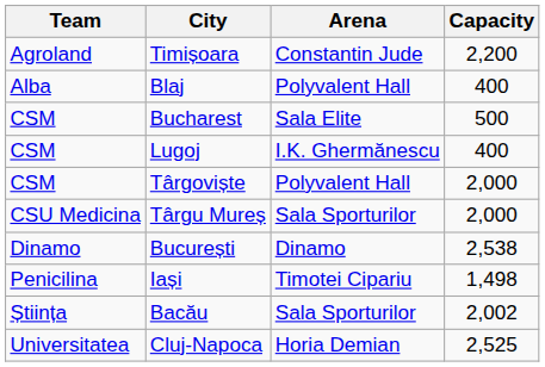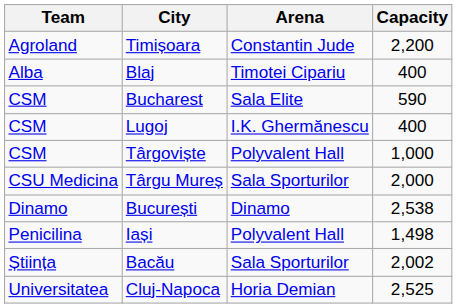Blaj | Arena: Polyvalent Hall -> Timotei Cipariu
Bucharest | Capacity: 500 -> 590
Târgoviște | Capacity: 2,000 -> 1,000
Iași | Arena: Timotei Cipariu -> Polyvalent Hall
